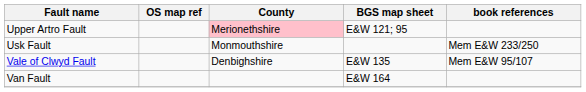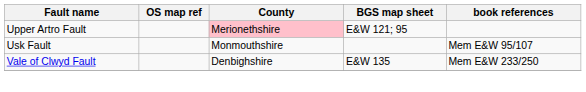Usk Fault | book references: Mem E&W 233/250 -> Mem E&W 95/107
Vale of Clwyd Fault | book references: Mem E&W 95/107 -> Mem E&W 233/250
- row: Van Fault | E&W 164
